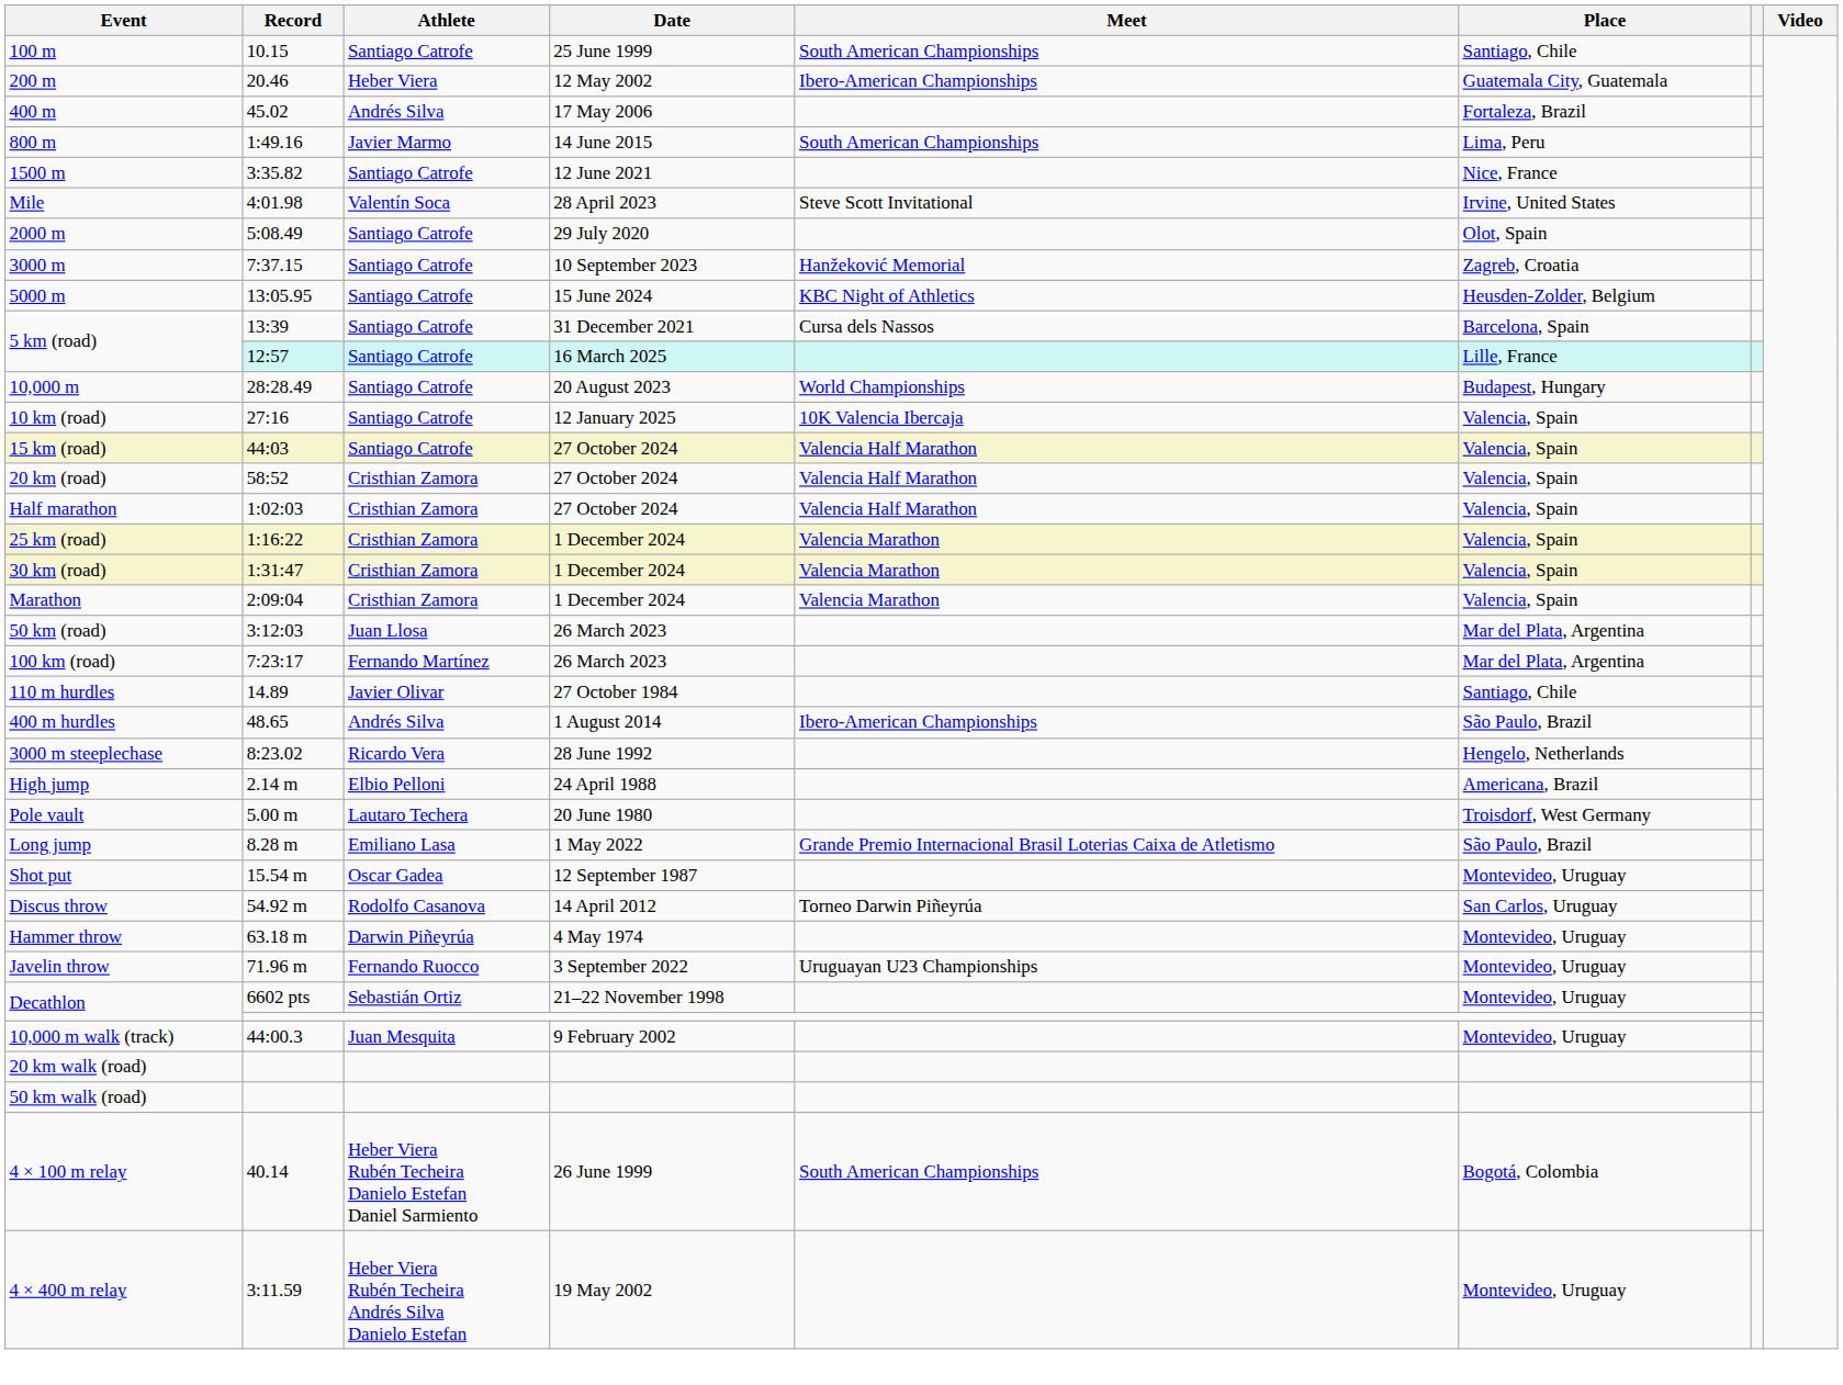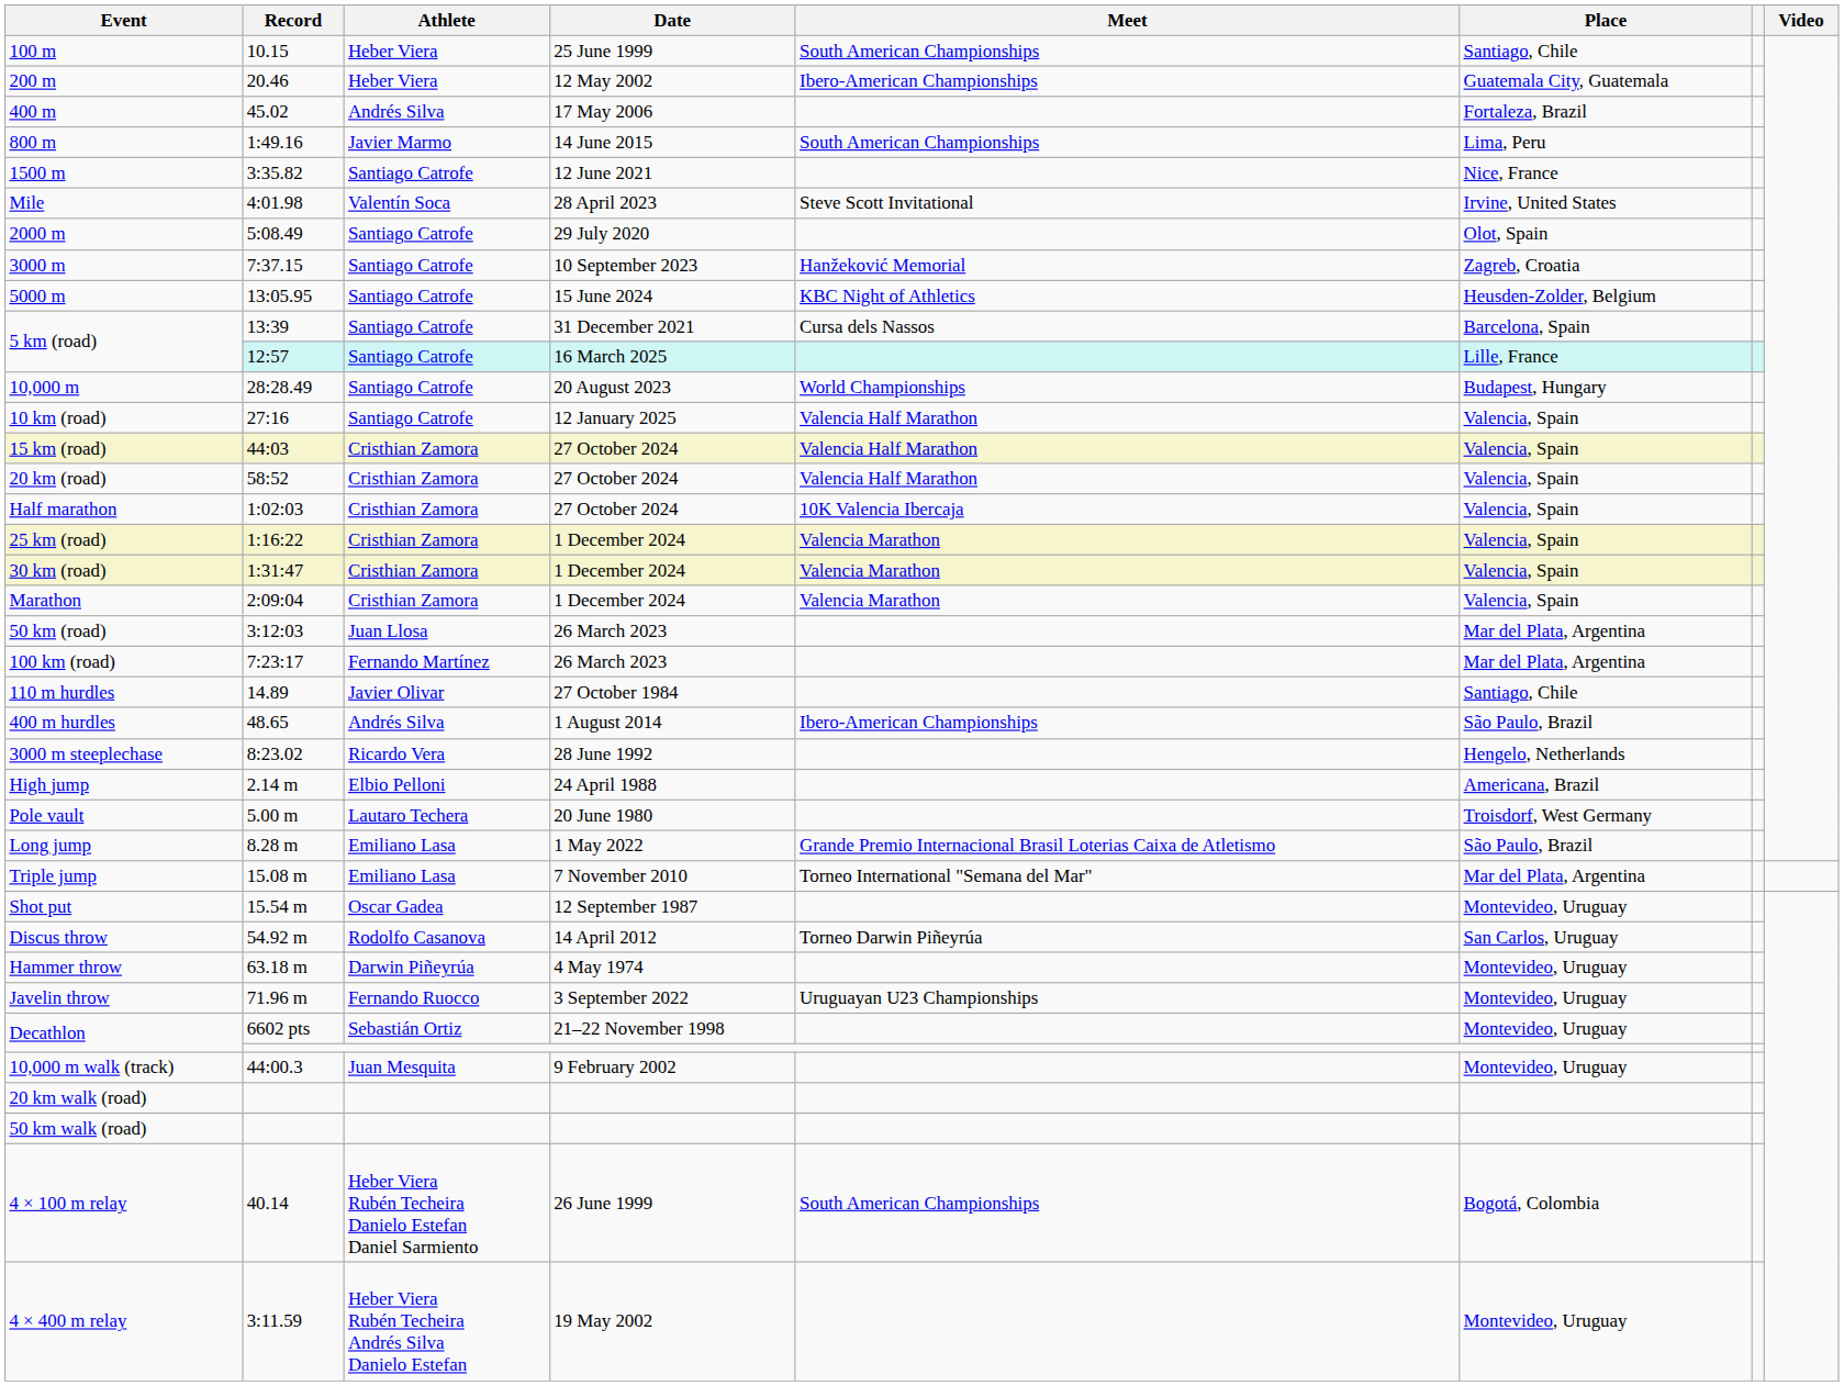100 m | Athlete: Santiago Catrofe -> Heber Viera
10 km (road) | Meet: 10K Valencia Ibercaja -> Valencia Half Marathon
15 km (road) | Athlete: Santiago Catrofe -> Cristhian Zamora
Half marathon | Meet: Valencia Half Marathon -> 10K Valencia Ibercaja
+ row: Triple jump | 15.08 m | Emiliano Lasa | 7 November 2010 | Torneo International "Semana del Mar" | Mar del Plata, Argentina
